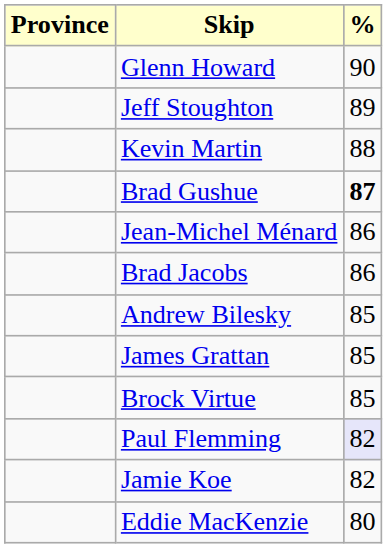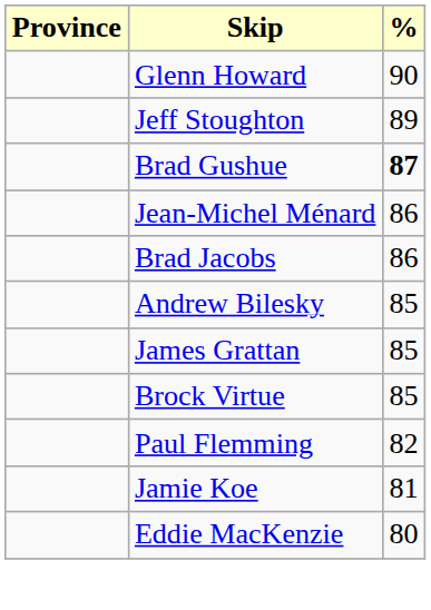- row: Kevin Martin | 88
Paul Flemming | %: lavender background -> no background
Jamie Koe | %: 82 -> 81
